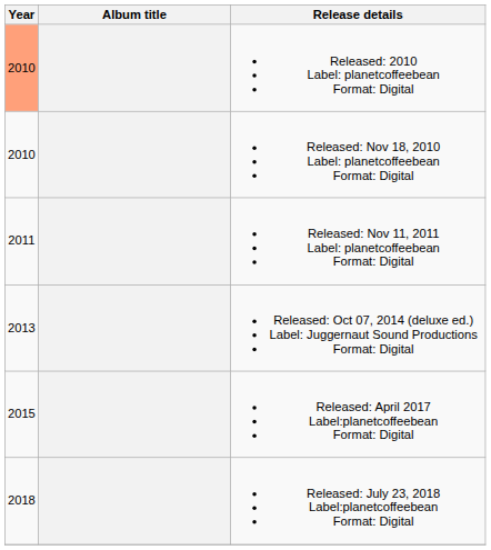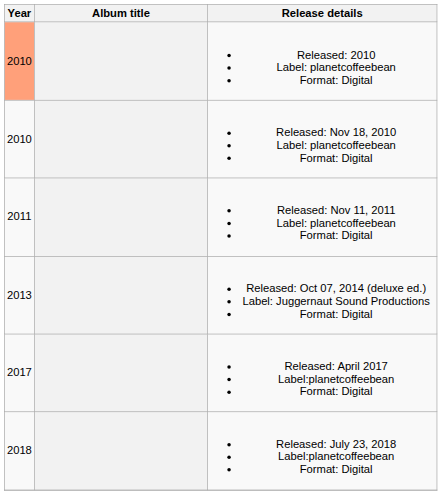Released: April 2017 Label:planetcoffeebean Format: Digital | Year: 2015 -> 2017
